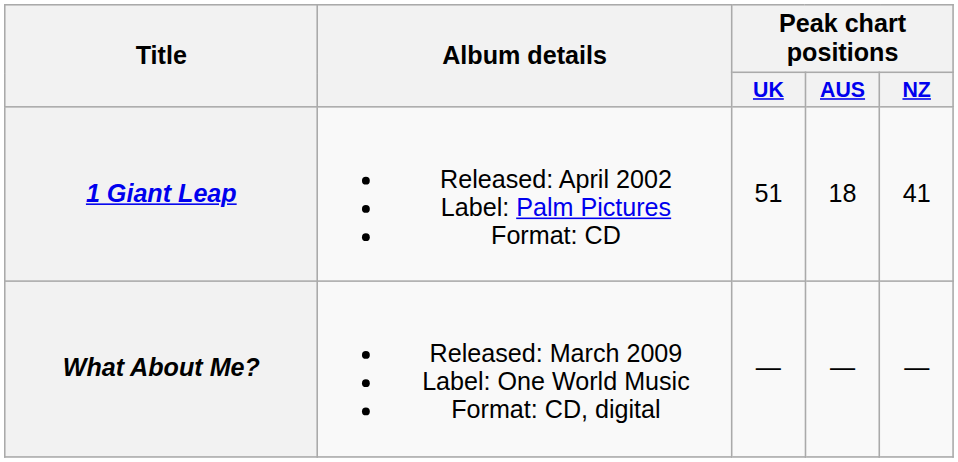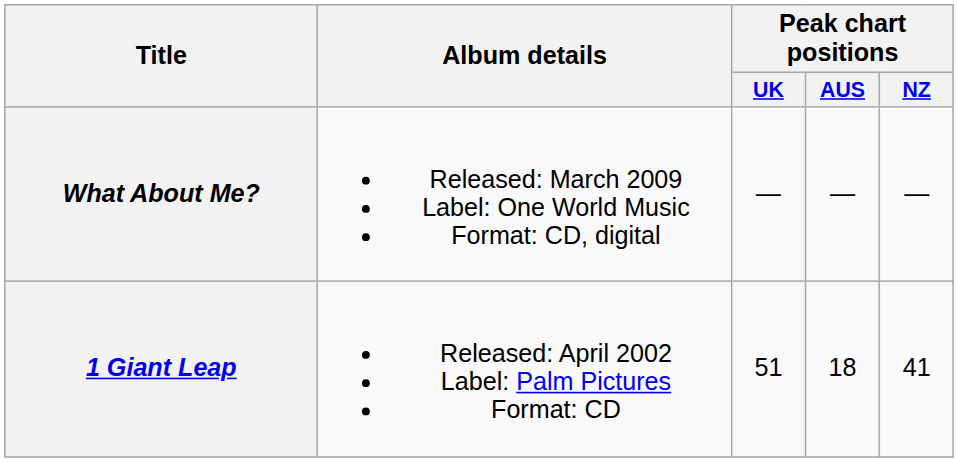rows swapped: 1 Giant Leap <-> What About Me?
